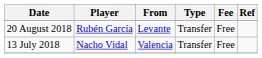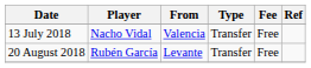rows swapped: 13 July 2018 <-> 20 August 2018
